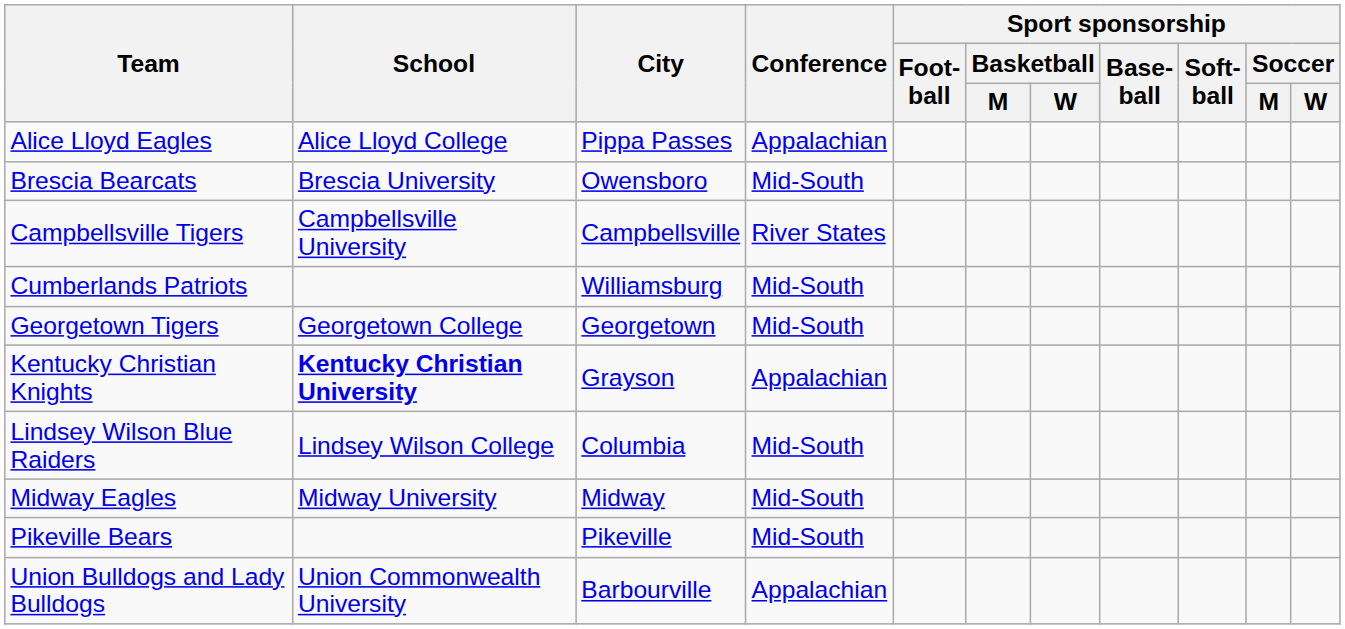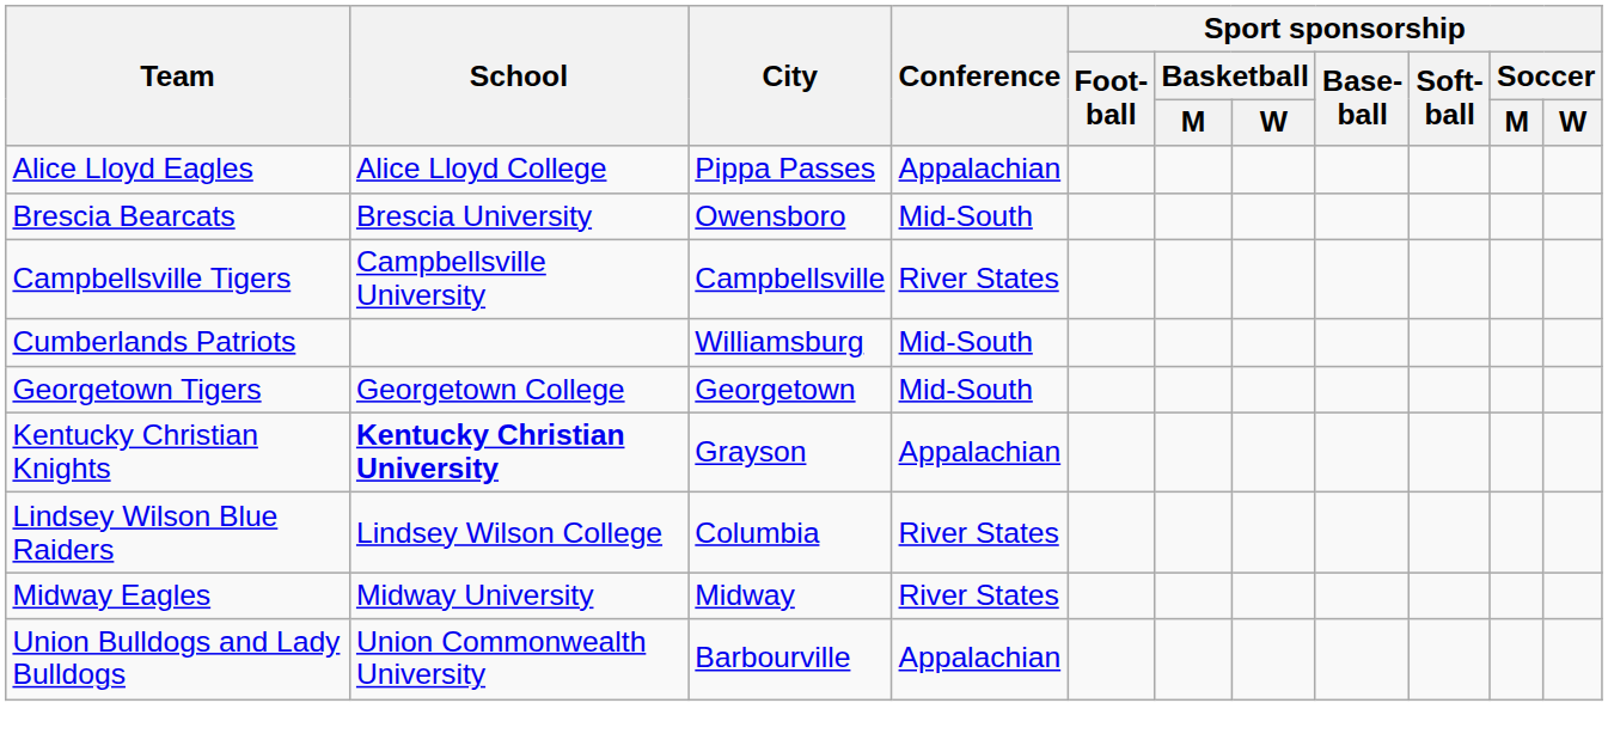Lindsey Wilson Blue Raiders | Conference: Mid-South -> River States
Midway Eagles | Conference: Mid-South -> River States
- row: Pikeville Bears | Pikeville | Mid-South
